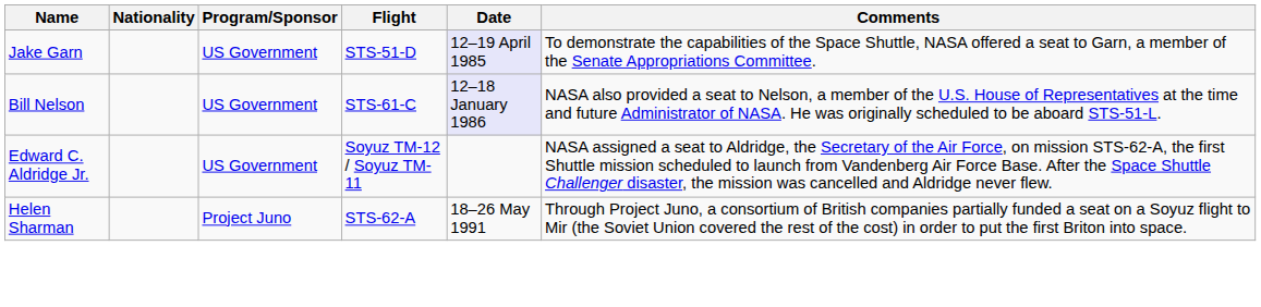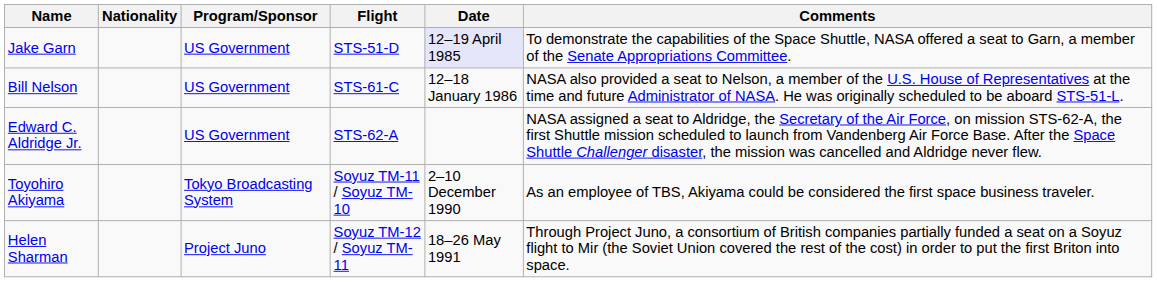Bill Nelson | Date: lavender background -> no background
Edward C. Aldridge Jr. | Flight: Soyuz TM-12 / Soyuz TM-11 -> STS-62-A
+ row: Toyohiro Akiyama | Tokyo Broadcasting System | Soyuz TM-11 / Soyuz TM-10 | 2–10 December 1990 | As an employee of TBS, Akiyama could be considered the first space business traveler.
Helen Sharman | Flight: STS-62-A -> Soyuz TM-12 / Soyuz TM-11
